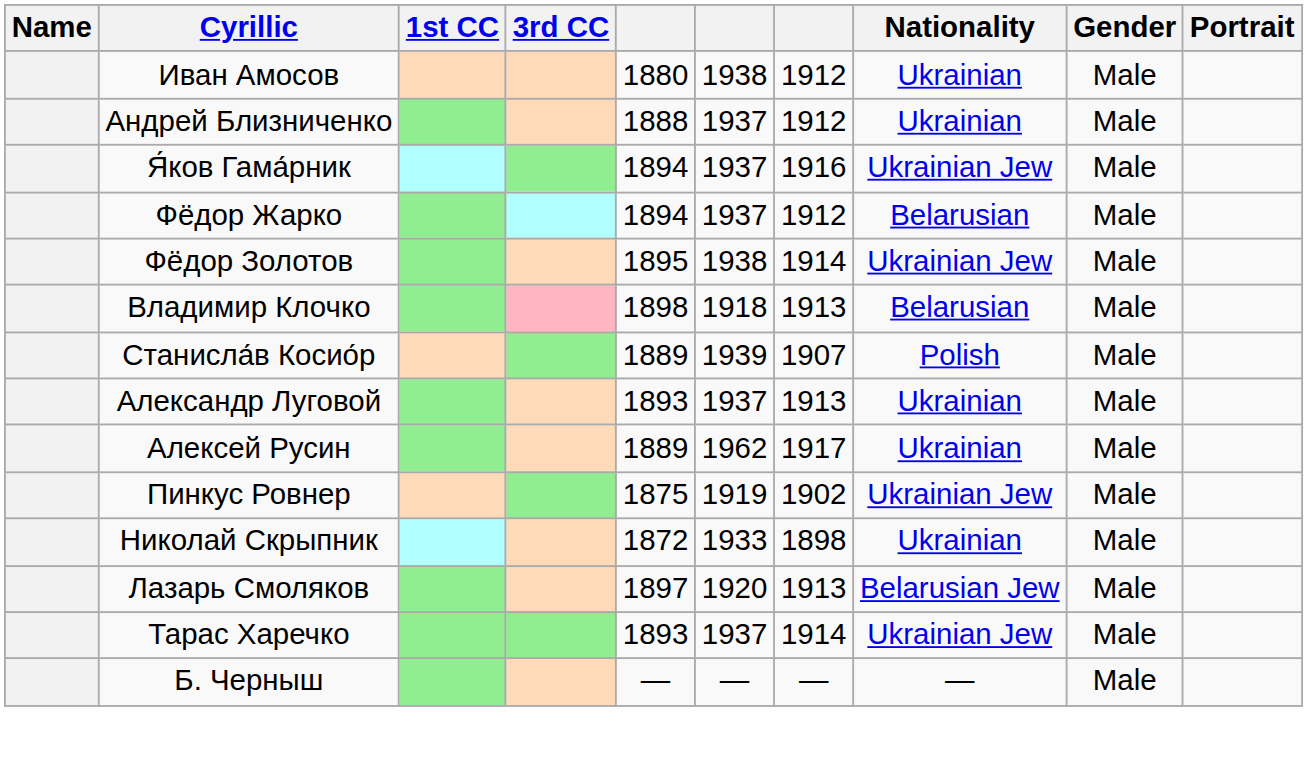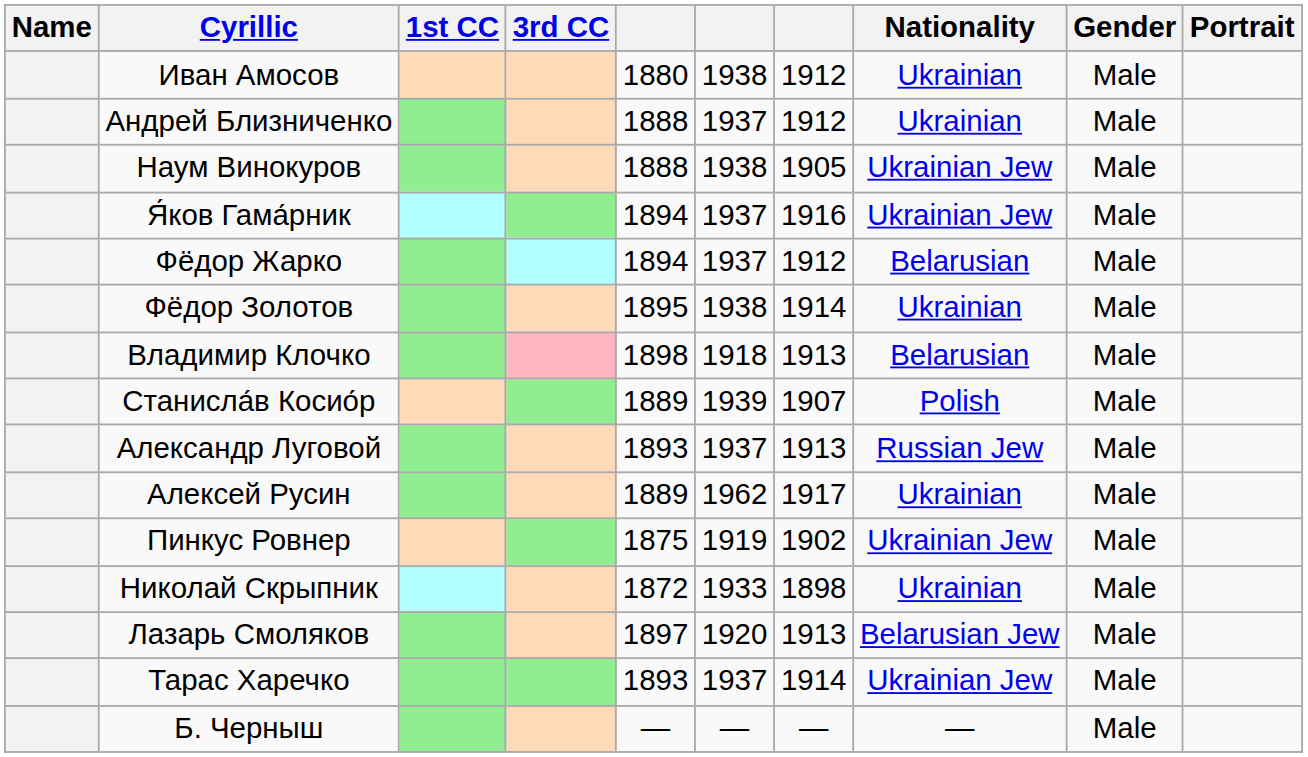+ row: Наум Винокуров | 1888 | 1938 | 1905 | Ukrainian Jew | Male
Фёдор Золотов | Nationality: Ukrainian Jew -> Ukrainian
Александр Луговой | Nationality: Ukrainian -> Russian Jew
